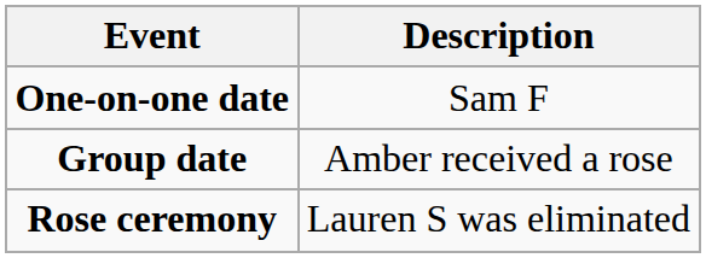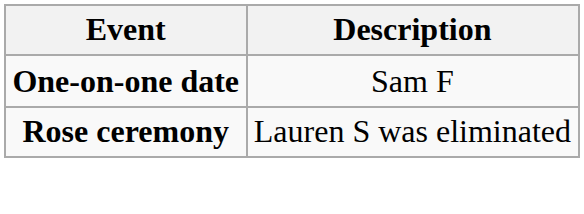- row: Group date | Amber received a rose
